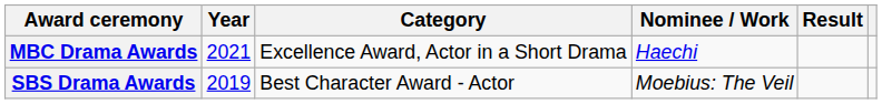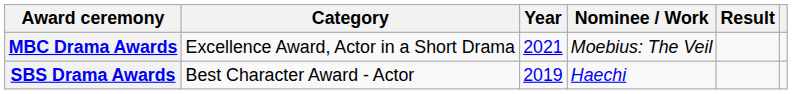columns swapped: Year <-> Category
MBC Drama Awards | Nominee / Work: Haechi -> Moebius: The Veil
SBS Drama Awards | Nominee / Work: Moebius: The Veil -> Haechi
